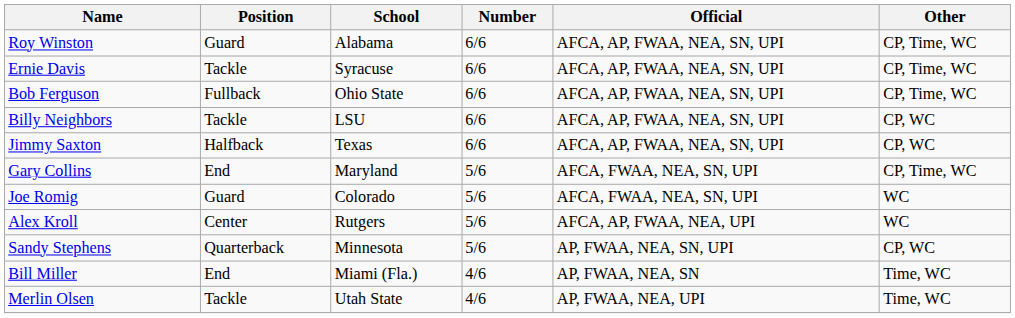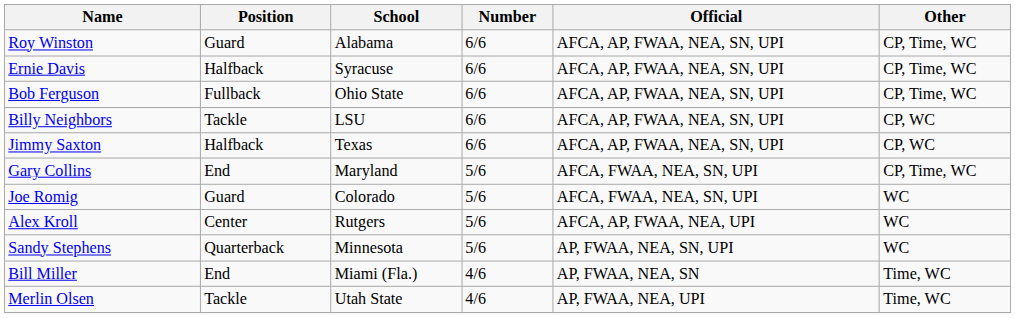Ernie Davis | Position: Tackle -> Halfback
Sandy Stephens | Other: CP, WC -> WC
